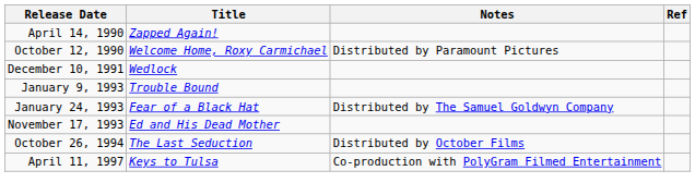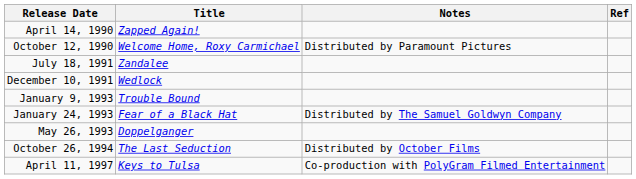+ row: July 18, 1991 | Zandalee
+ row: May 26, 1993 | Doppelganger
- row: November 17, 1993 | Ed and His Dead Mother
